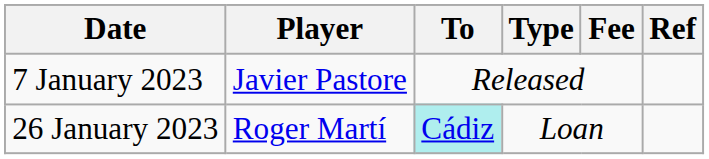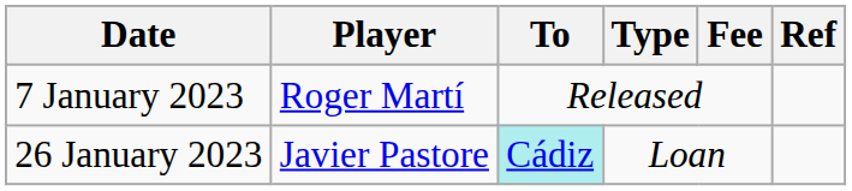7 January 2023 | Player: Javier Pastore -> Roger Martí
26 January 2023 | Player: Roger Martí -> Javier Pastore
